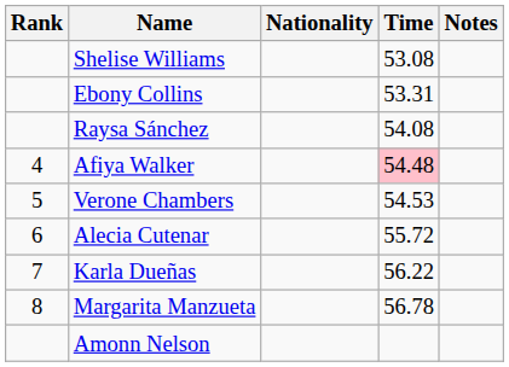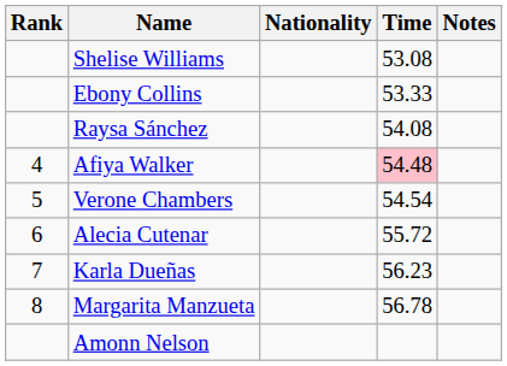Ebony Collins | Time: 53.31 -> 53.33
Verone Chambers | Time: 54.53 -> 54.54
Karla Dueñas | Time: 56.22 -> 56.23
